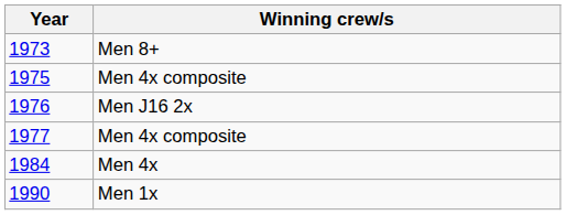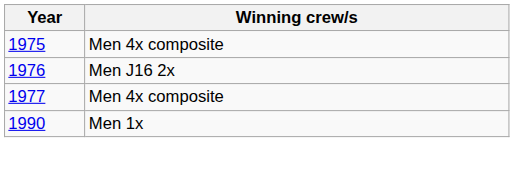- row: 1973 | Men 8+
- row: 1984 | Men 4x
